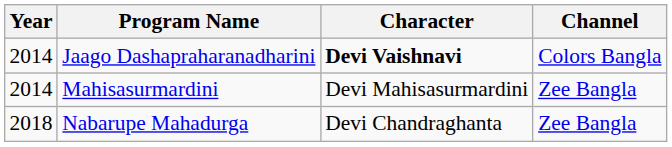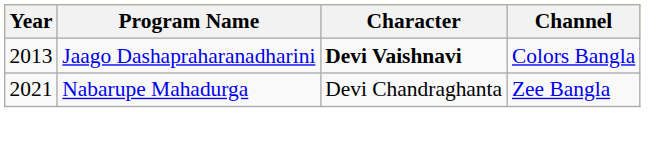Jaago Dashapraharanadharini | Year: 2014 -> 2013
- row: 2014 | Mahisasurmardini | Devi Mahisasurmardini | Zee Bangla
Nabarupe Mahadurga | Year: 2018 -> 2021
